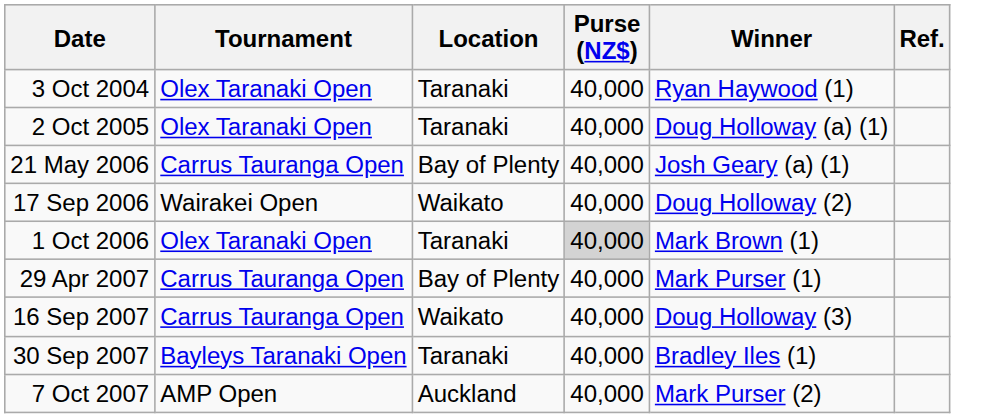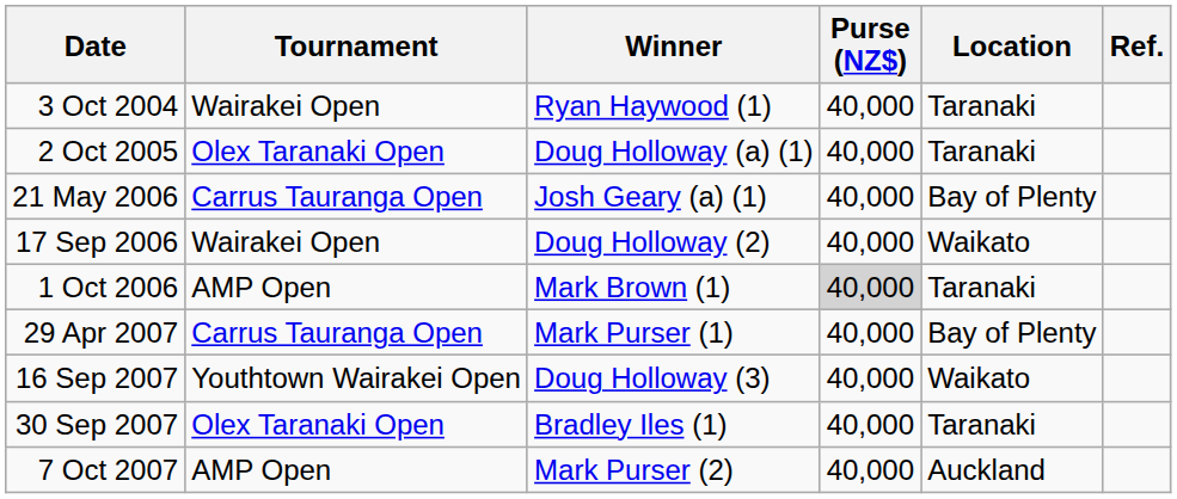columns swapped: Location <-> Winner
3 Oct 2004 | Tournament: Olex Taranaki Open -> Wairakei Open
1 Oct 2006 | Tournament: Olex Taranaki Open -> AMP Open
16 Sep 2007 | Tournament: Carrus Tauranga Open -> Youthtown Wairakei Open
30 Sep 2007 | Tournament: Bayleys Taranaki Open -> Olex Taranaki Open
